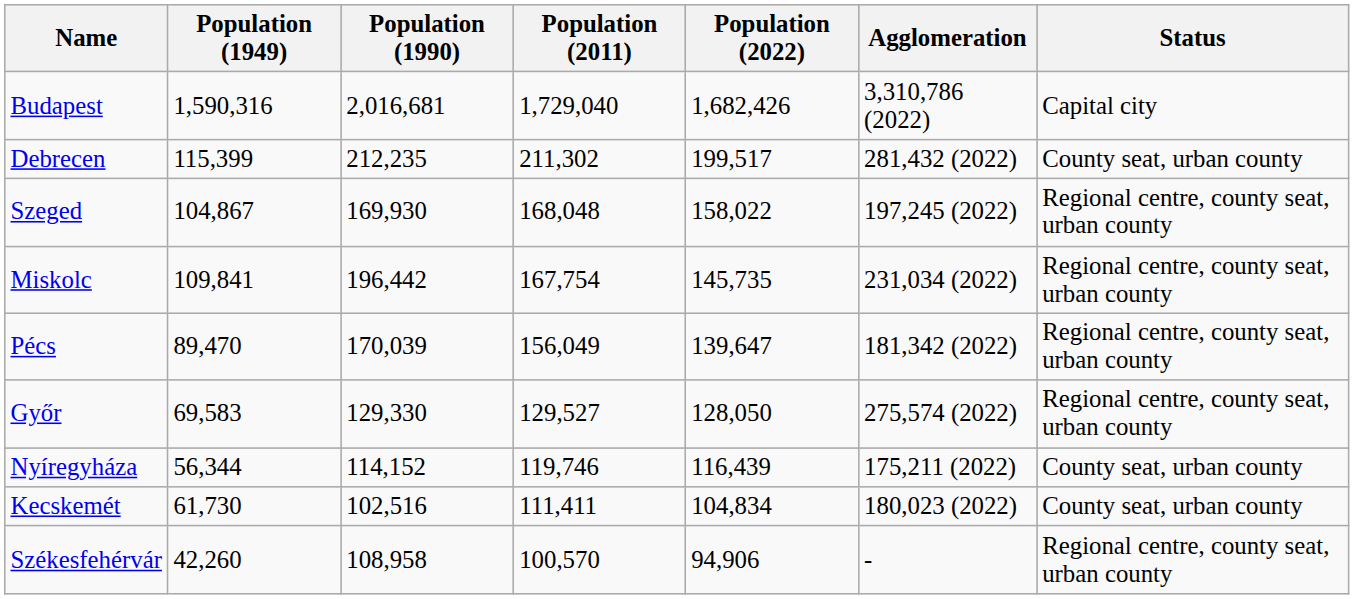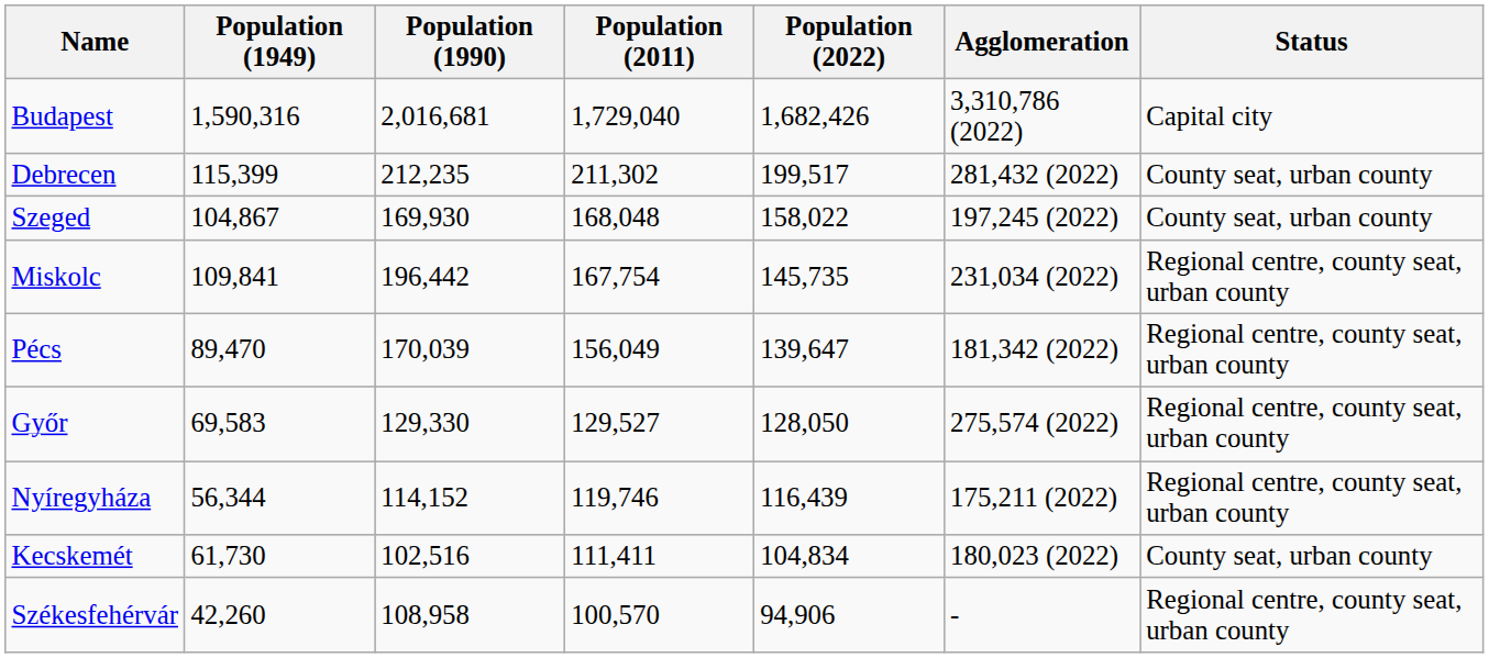Szeged | Status: Regional centre, county seat, urban county -> County seat, urban county
Nyíregyháza | Status: County seat, urban county -> Regional centre, county seat, urban county
